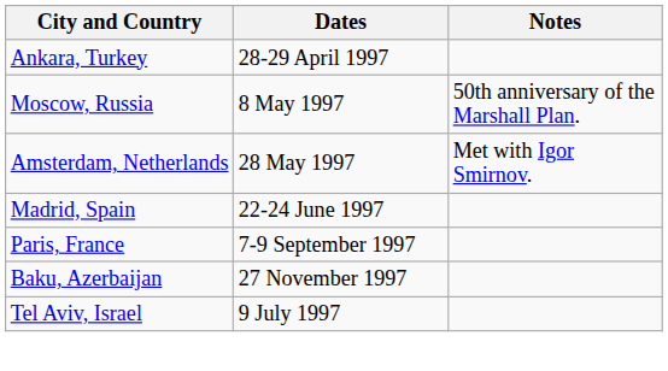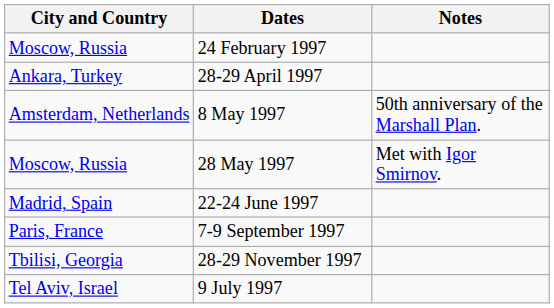+ row: Moscow, Russia | 24 February 1997
8 May 1997 | City and Country: Moscow, Russia -> Amsterdam, Netherlands
28 May 1997 | City and Country: Amsterdam, Netherlands -> Moscow, Russia
- row: Baku, Azerbaijan | 27 November 1997
+ row: Tbilisi, Georgia | 28-29 November 1997
